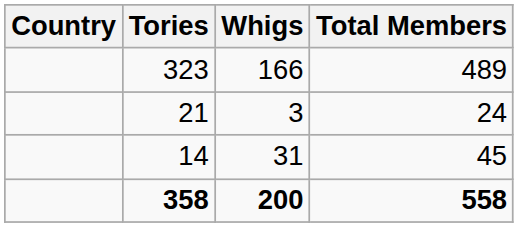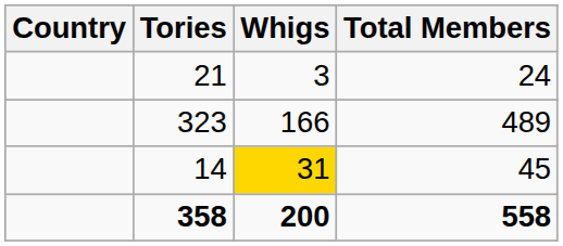rows swapped: 323 <-> 21
14 | Whigs: no background -> gold background
